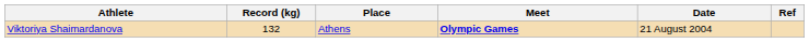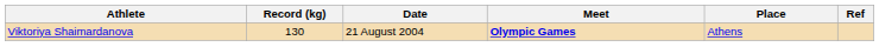columns swapped: Date <-> Place
Viktoriya Shaimardanova | Record (kg): 132 -> 130
